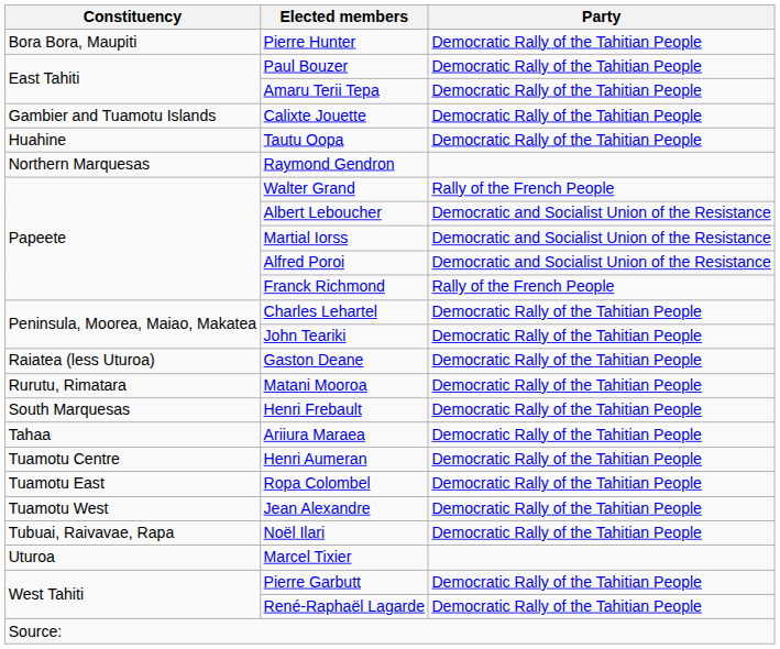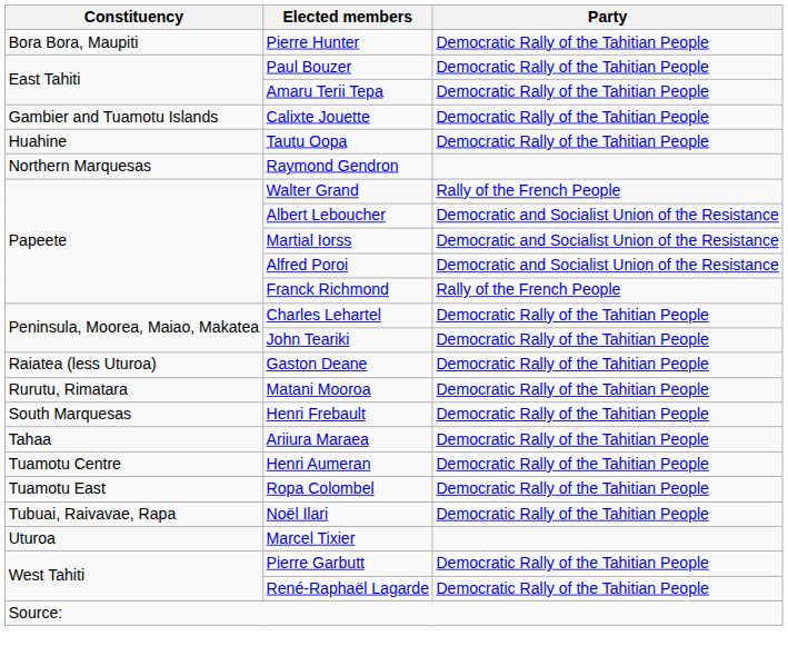- row: Tuamotu West | Jean Alexandre | Democratic Rally of the Tahitian People
